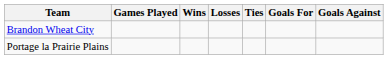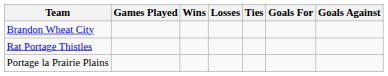+ row: Rat Portage Thistles
